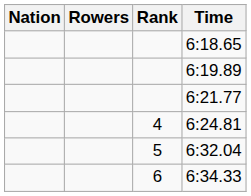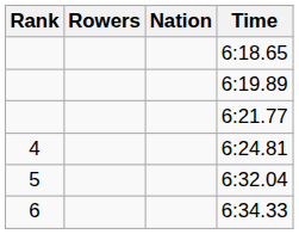columns swapped: Rank <-> Nation
